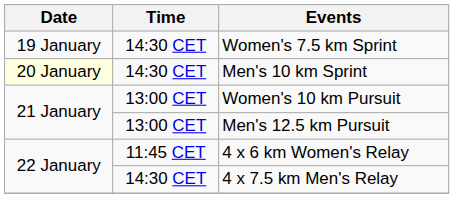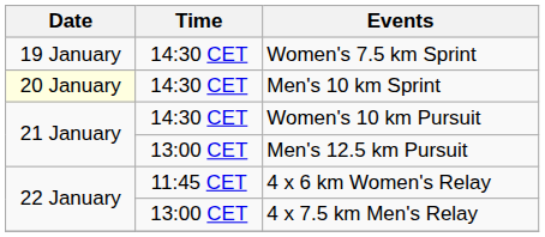Women's 10 km Pursuit | Time: 13:00 CET -> 14:30 CET
4 x 7.5 km Men's Relay | Time: 14:30 CET -> 13:00 CET
